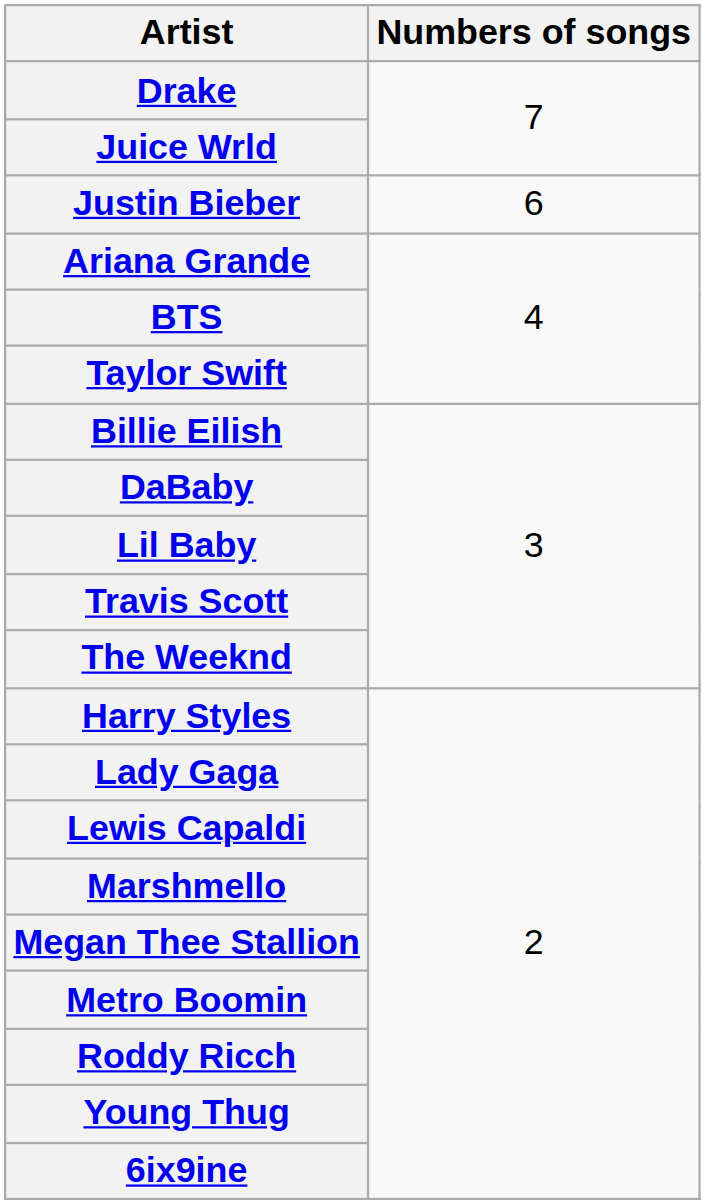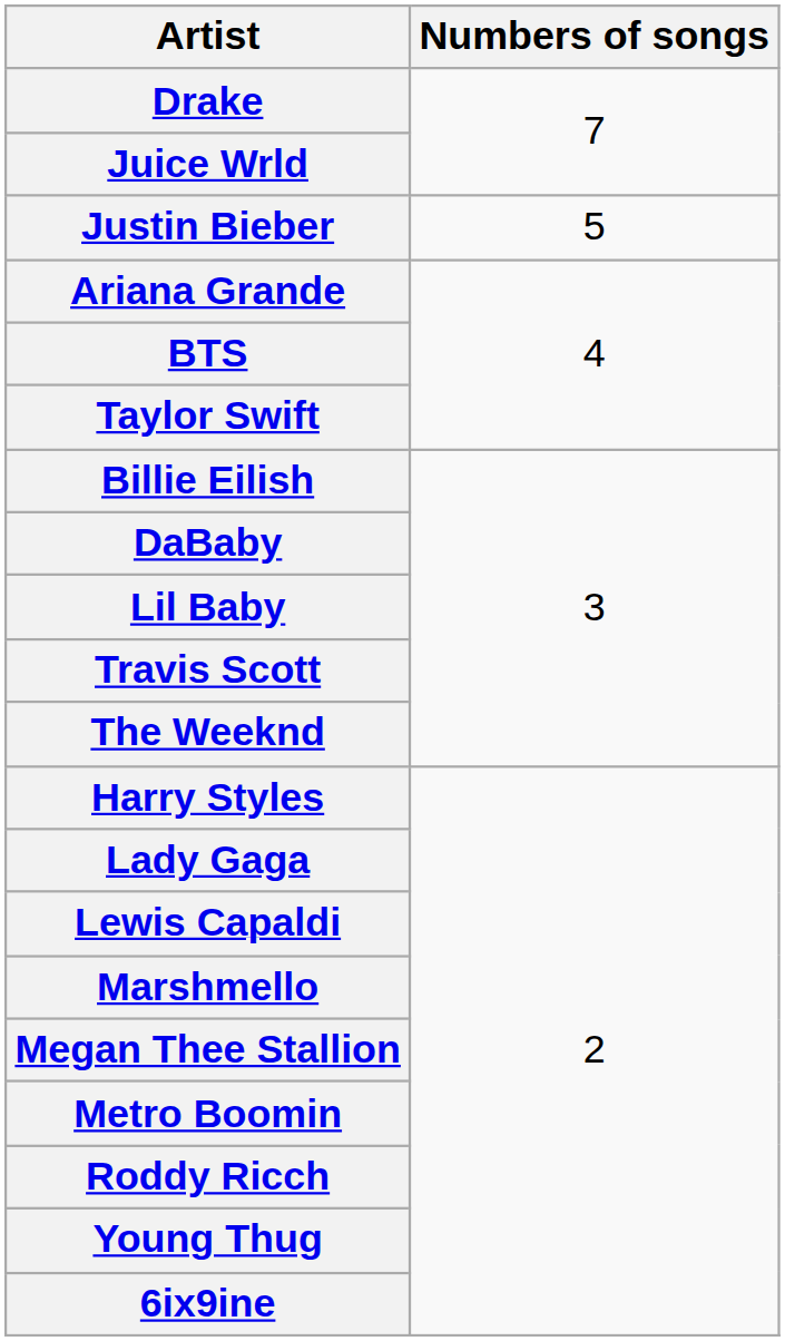Justin Bieber | Numbers of songs: 6 -> 5
